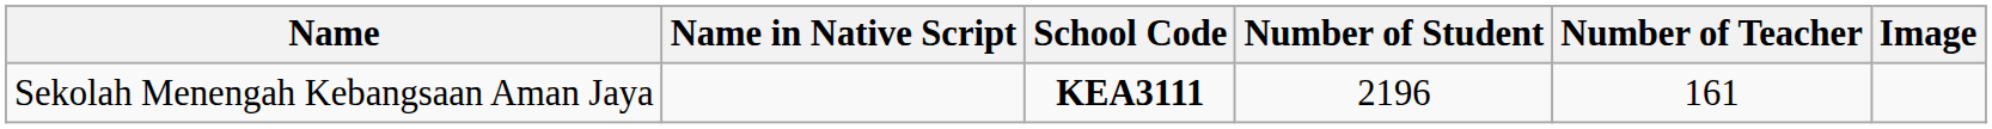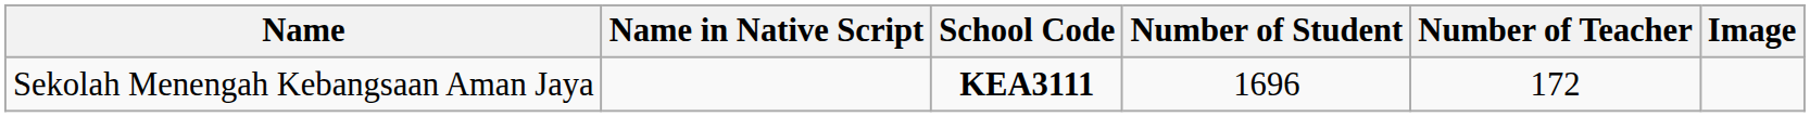Sekolah Menengah Kebangsaan Aman Jaya | Number of Student: 2196 -> 1696
Sekolah Menengah Kebangsaan Aman Jaya | Number of Teacher: 161 -> 172
